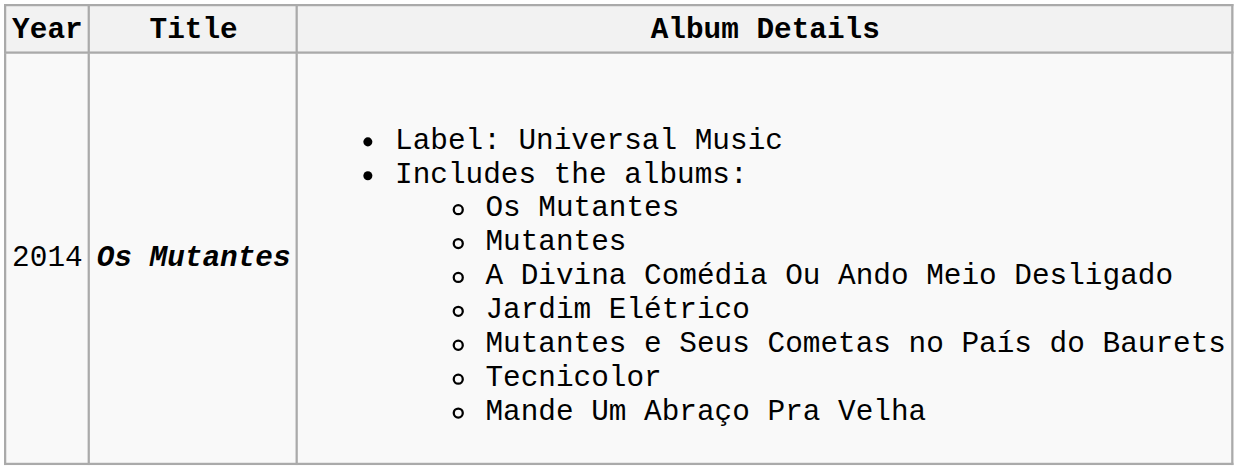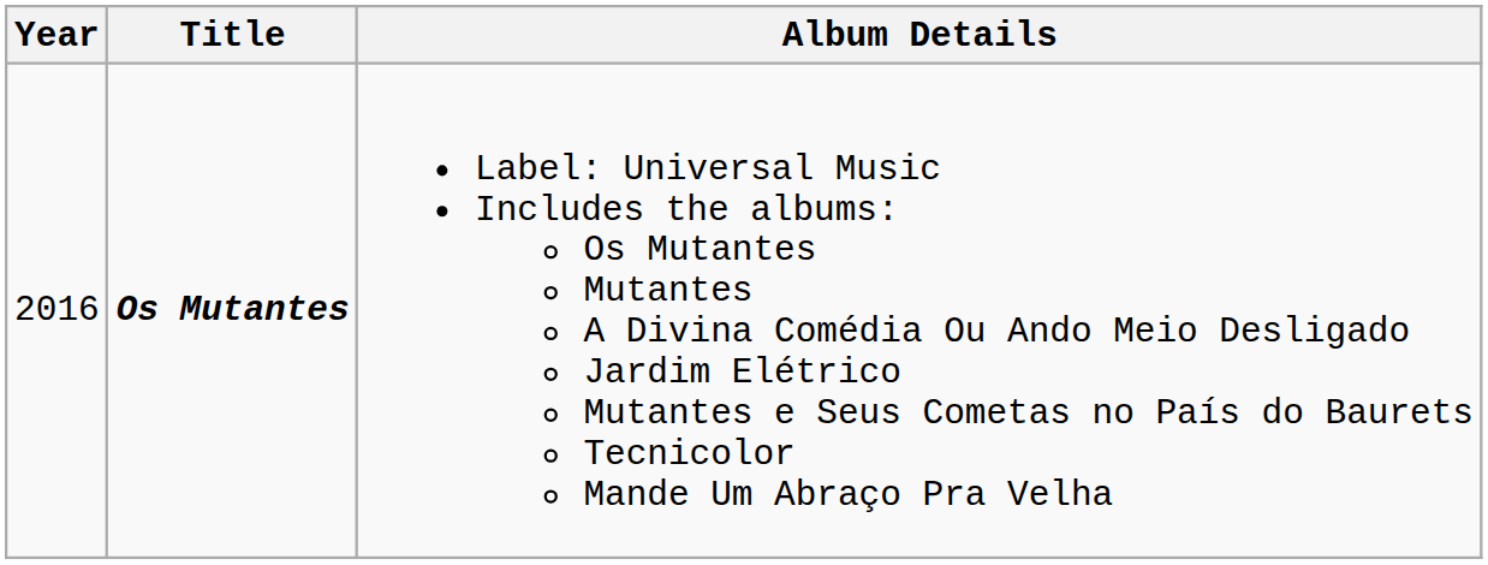Os Mutantes | Year: 2014 -> 2016
